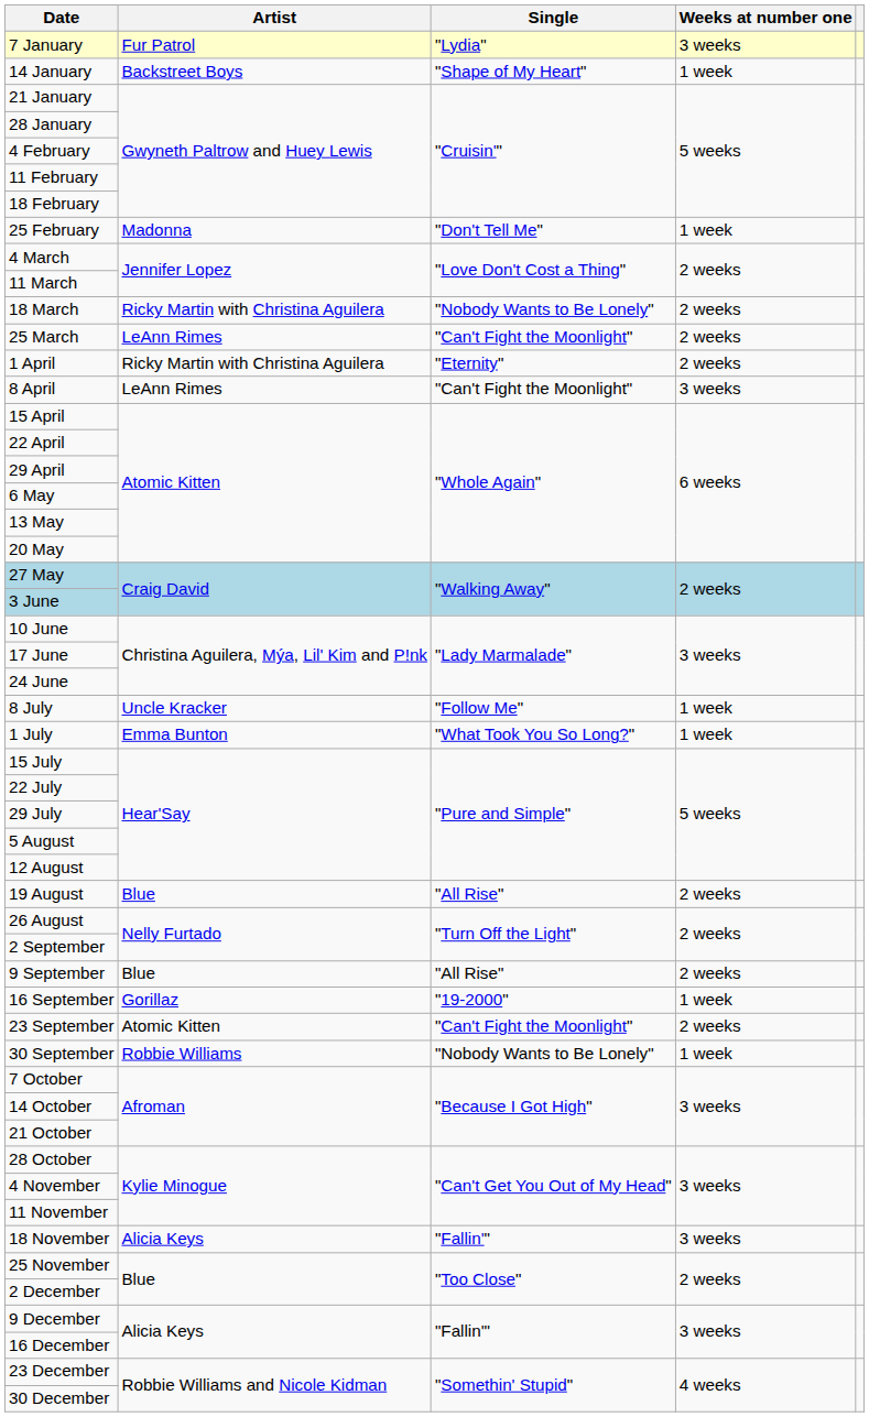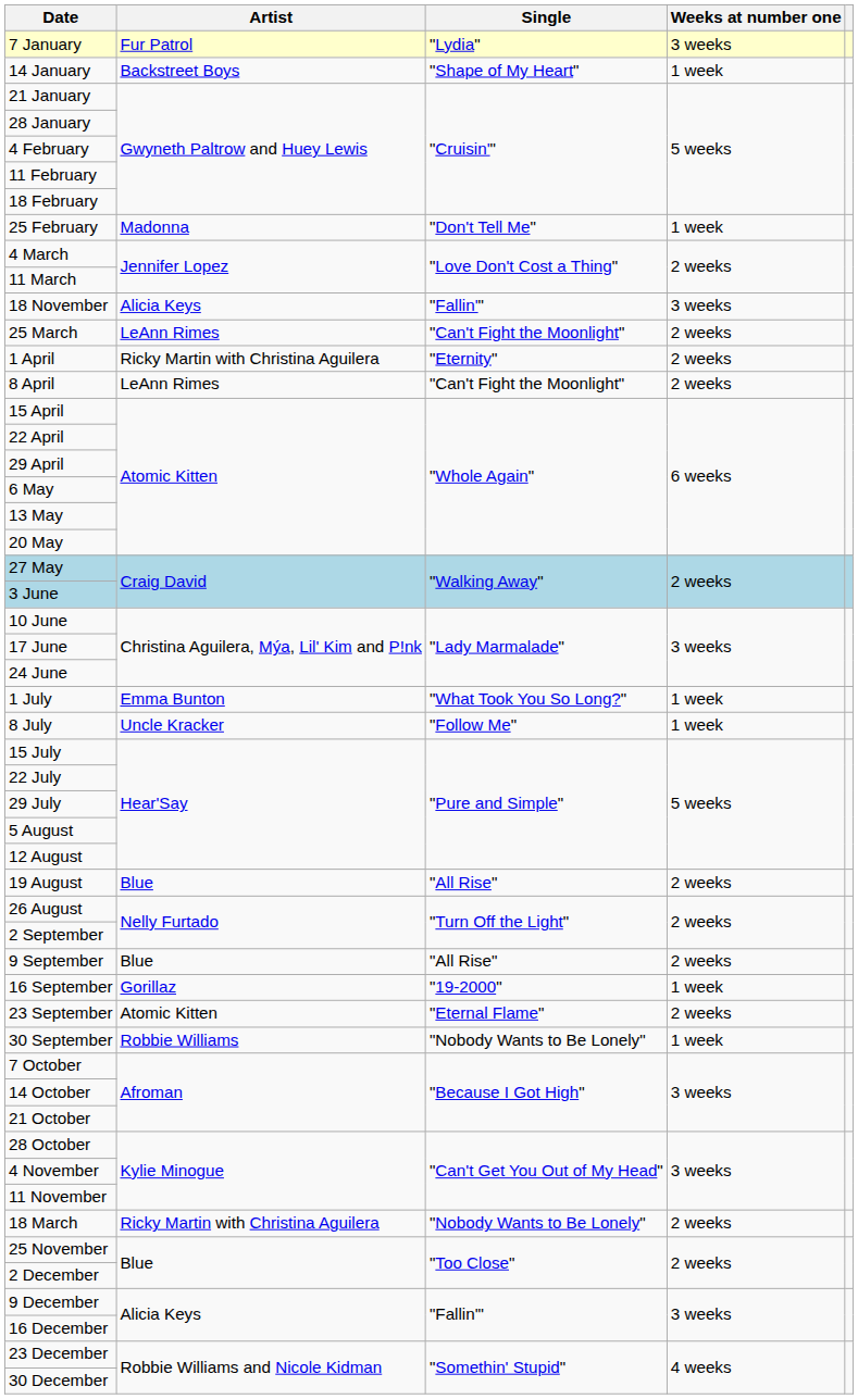rows swapped: 18 March <-> 18 November
8 April | Weeks at number one: 3 weeks -> 2 weeks
rows swapped: 1 July <-> 8 July
23 September | Single: "Can't Fight the Moonlight" -> "Eternal Flame"
